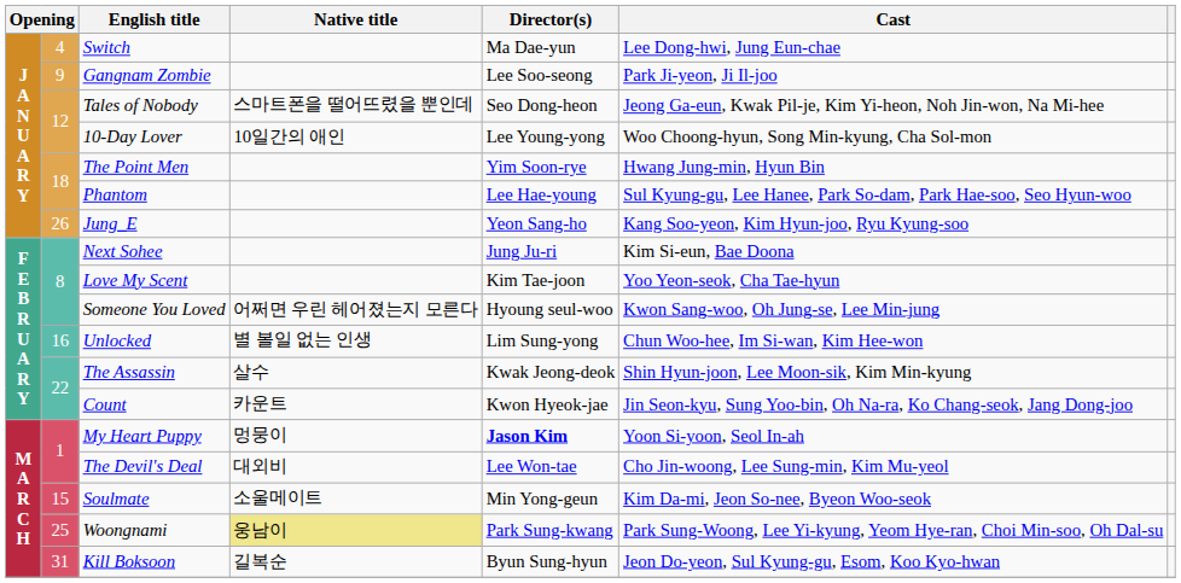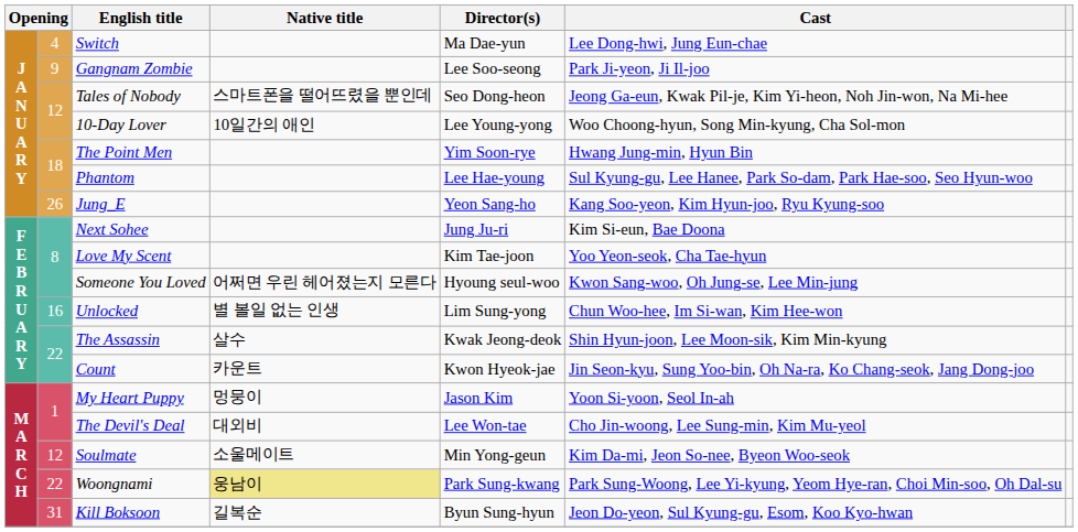My Heart Puppy | Director(s): bold -> normal
Soulmate | column 2: 15 -> 12
Woongnami | column 2: 25 -> 22
